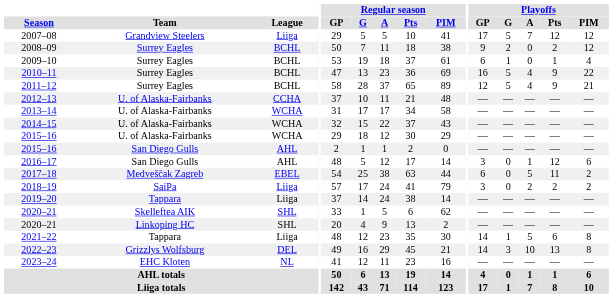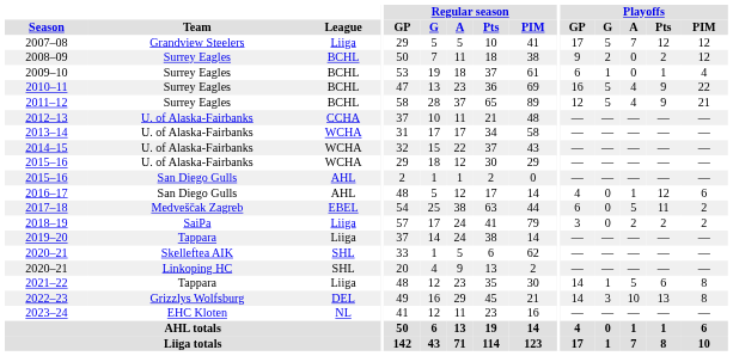2016–17 | Playoffs / GP: 3 -> 4
